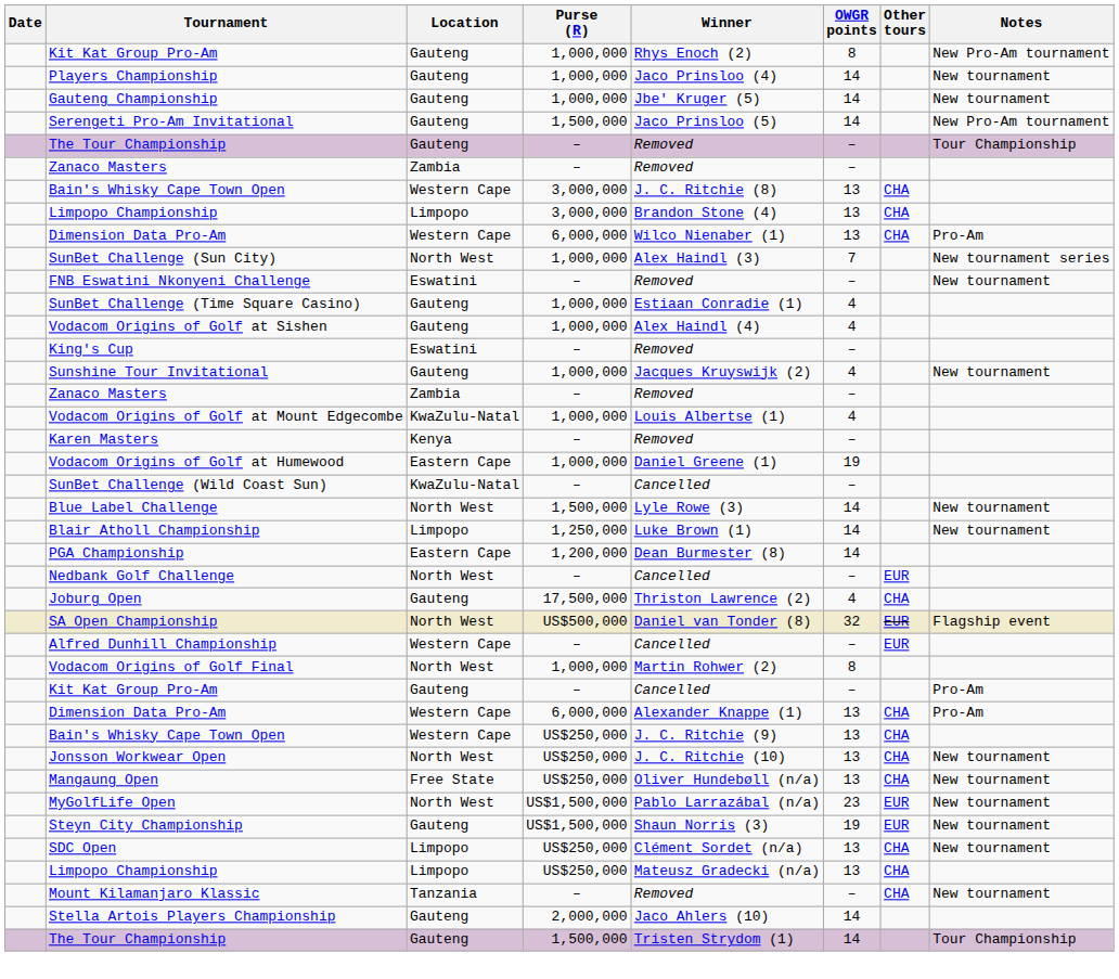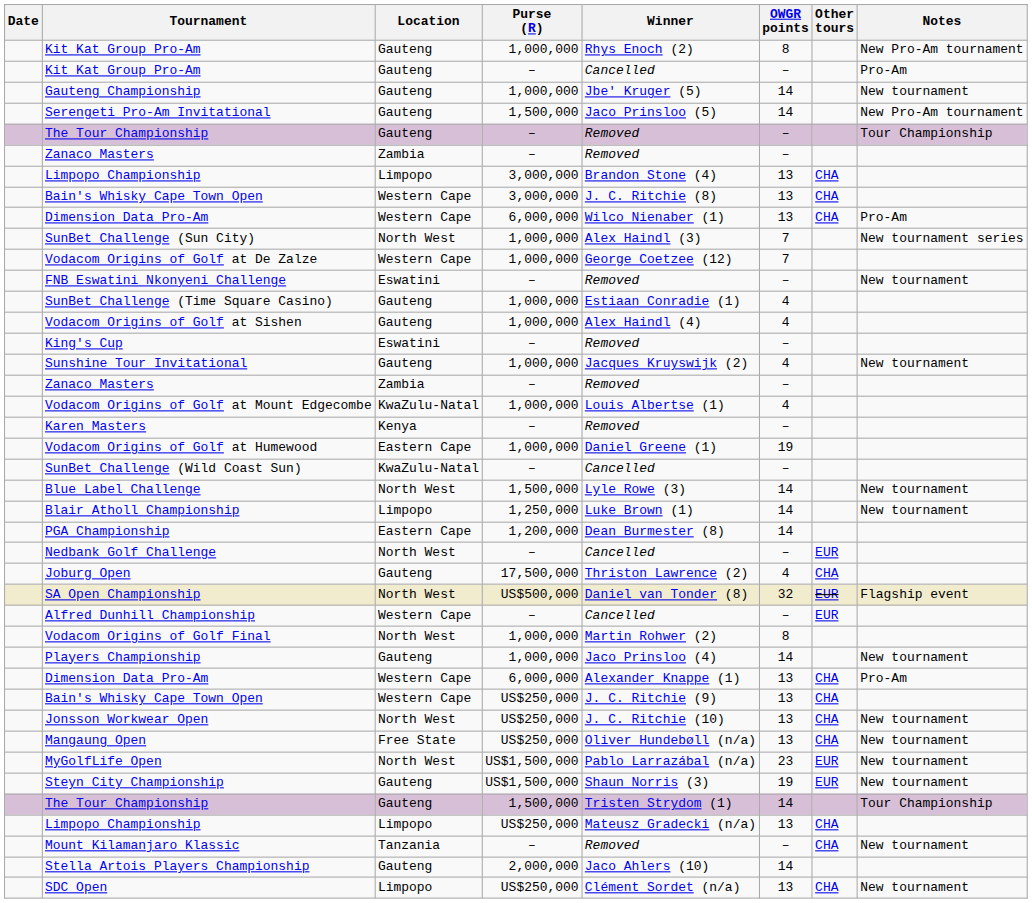rows swapped: Players Championship <-> Kit Kat Group Pro-Am / –
rows swapped: Limpopo Championship / 3,000,000 <-> Bain's Whisky Cape Town Open / 3,000,000
+ row: Vodacom Origins of Golf at De Zalze | Western Cape | 1,000,000 | George Coetzee (12) | 7
rows swapped: SDC Open <-> The Tour Championship / 1,500,000
